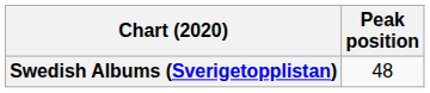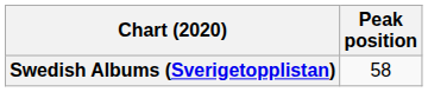Swedish Albums (Sverigetopplistan) | Peak position: 48 -> 58
